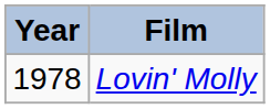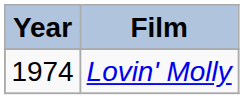Lovin' Molly | Year: 1978 -> 1974
